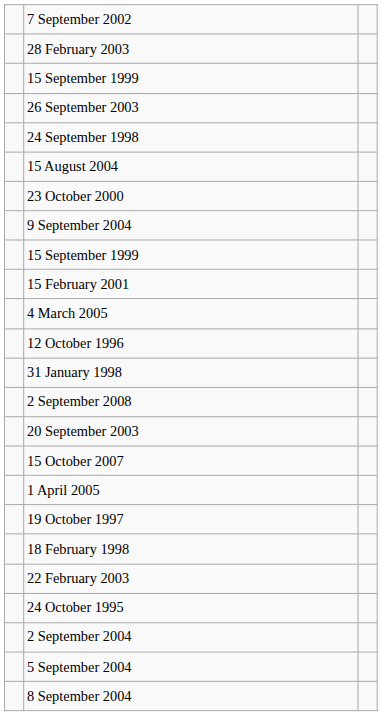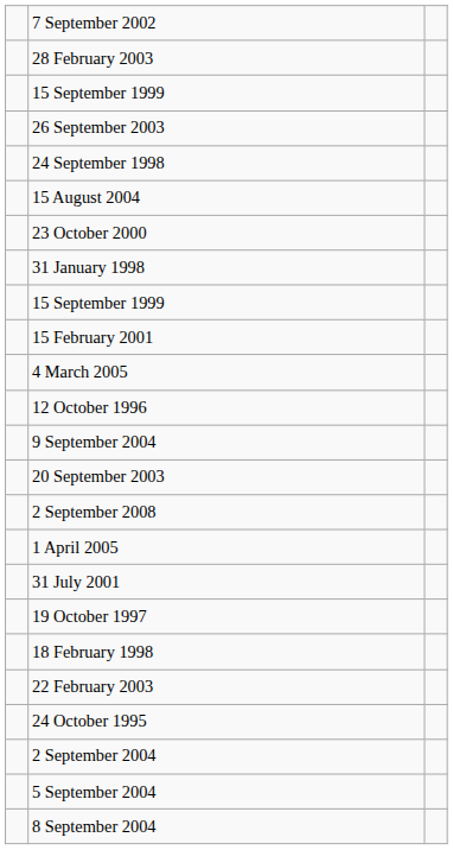rows swapped: 9 September 2004 <-> 31 January 1998
rows swapped: 2 September 2008 <-> 20 September 2003
- row: 15 October 2007
+ row: 31 July 2001
